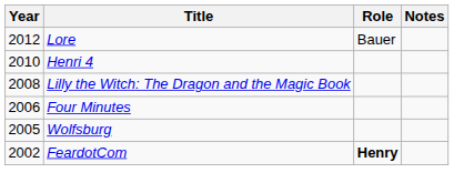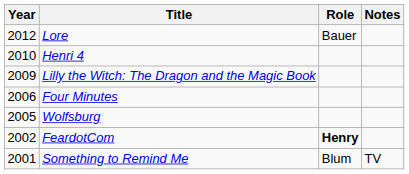Lilly the Witch: The Dragon and the Magic Book | Year: 2008 -> 2009
+ row: 2001 | Something to Remind Me | Blum | TV
